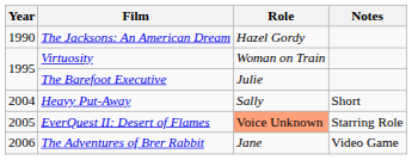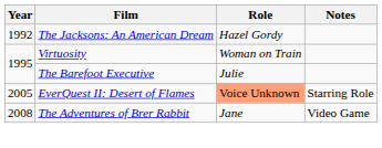The Jacksons: An American Dream | Year: 1990 -> 1992
- row: 2004 | Heavy Put-Away | Sally | Short
The Adventures of Brer Rabbit | Year: 2006 -> 2008
